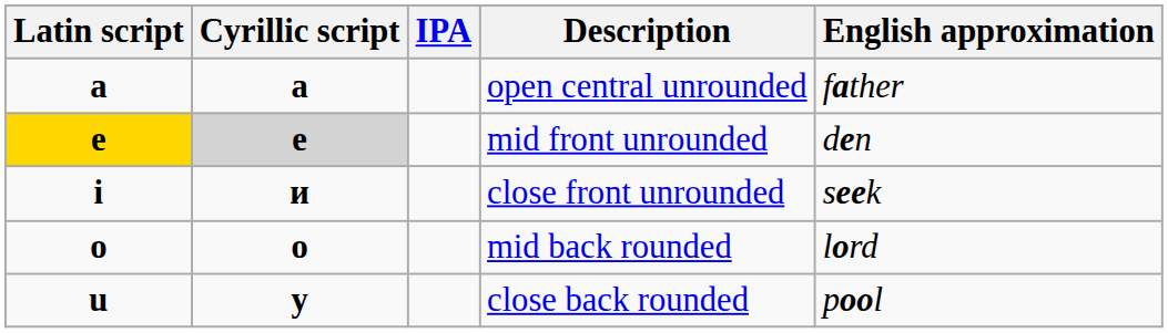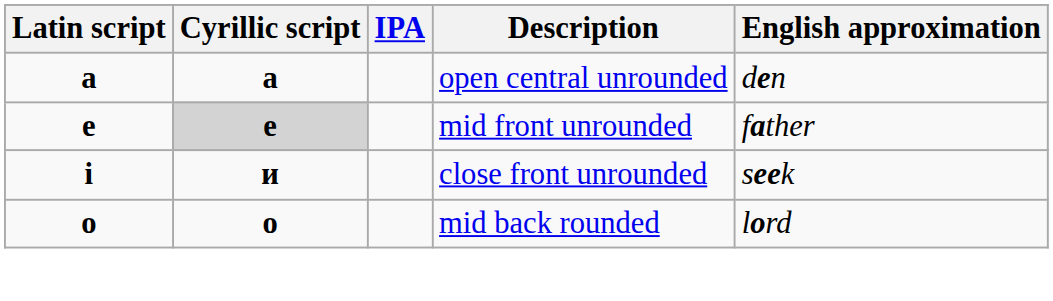open central unrounded | English approximation: father -> den
mid front unrounded | Latin script: gold background -> no background
mid front unrounded | English approximation: den -> father
- row: u | у | close back rounded | pool
